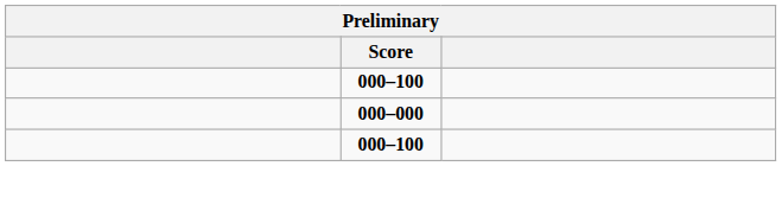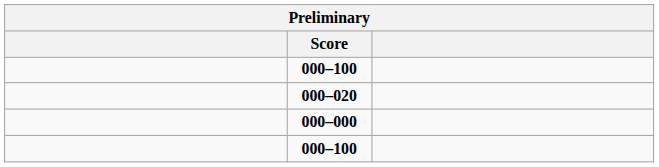+ row: 000–020
